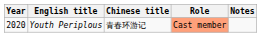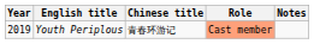Youth Periplous | Year: 2020 -> 2019
